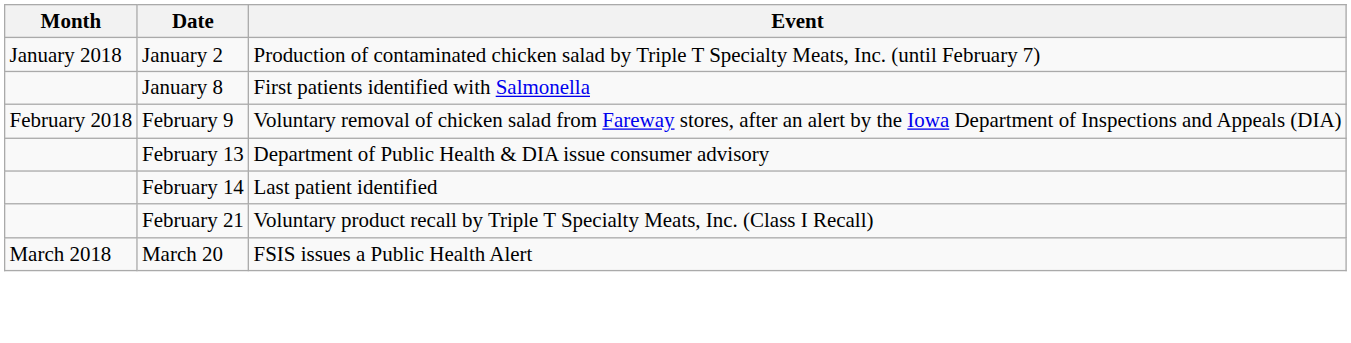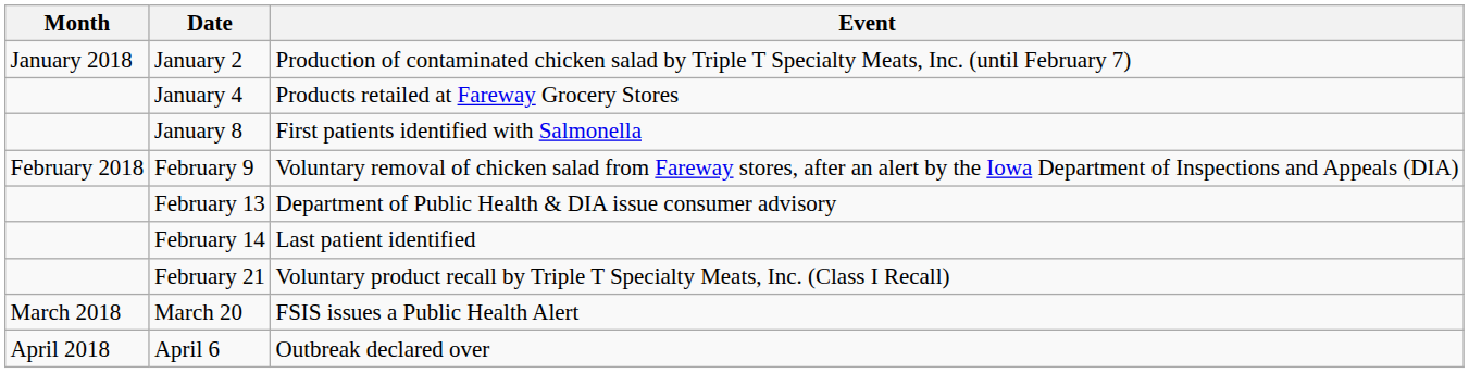+ row: January 4 | Products retailed at Fareway Grocery Stores
+ row: April 2018 | April 6 | Outbreak declared over
